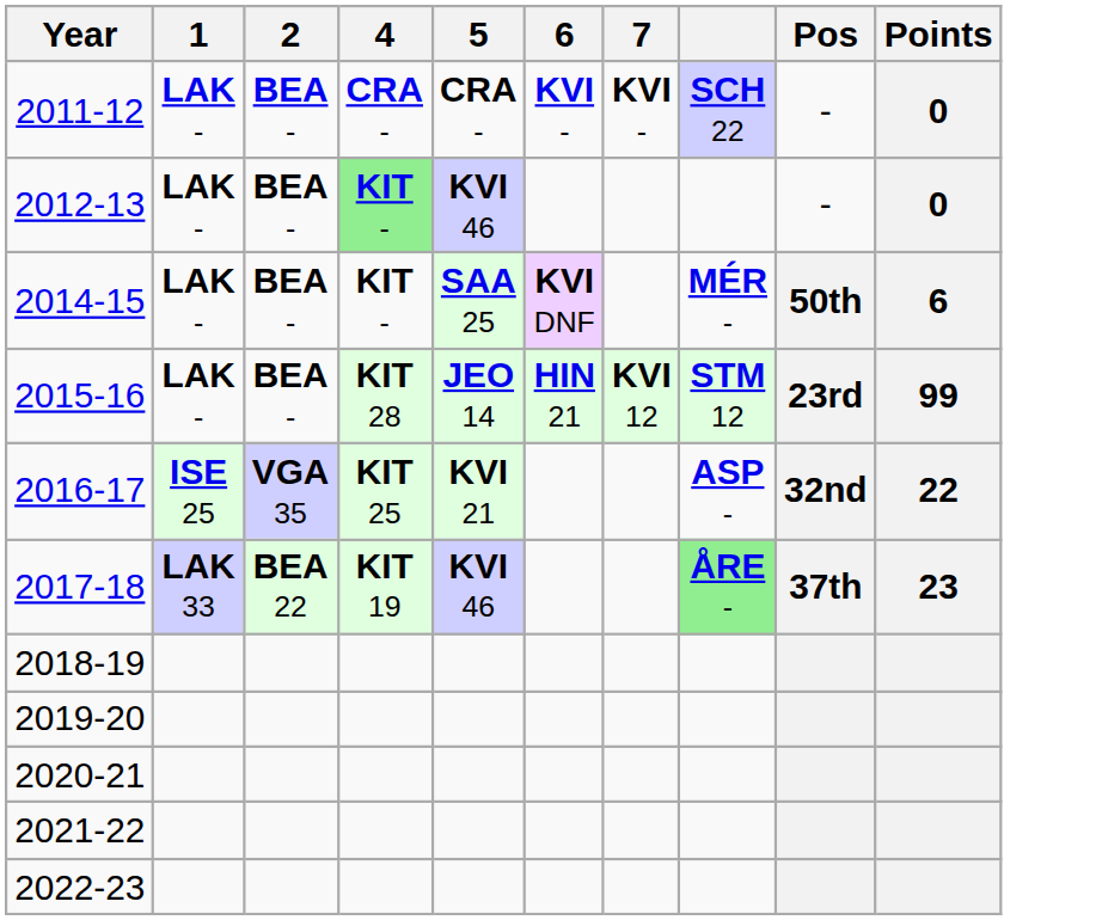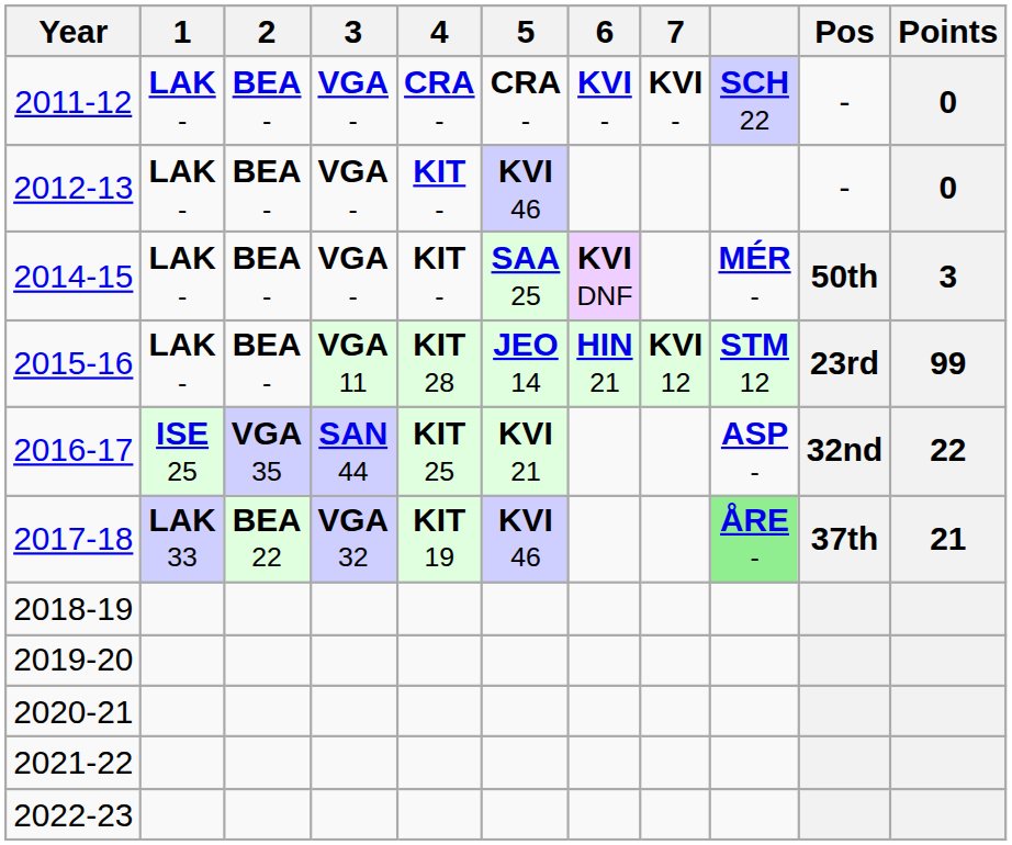+ column: 3 | VGA - | VGA - | VGA - | VGA 11 | SAN 44 | VGA 32
2012-13 | 4: lightgreen background -> no background
2014-15 | Points: 6 -> 3
2017-18 | Points: 23 -> 21
